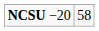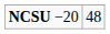NCSU −20 | column 2: 58 -> 48
